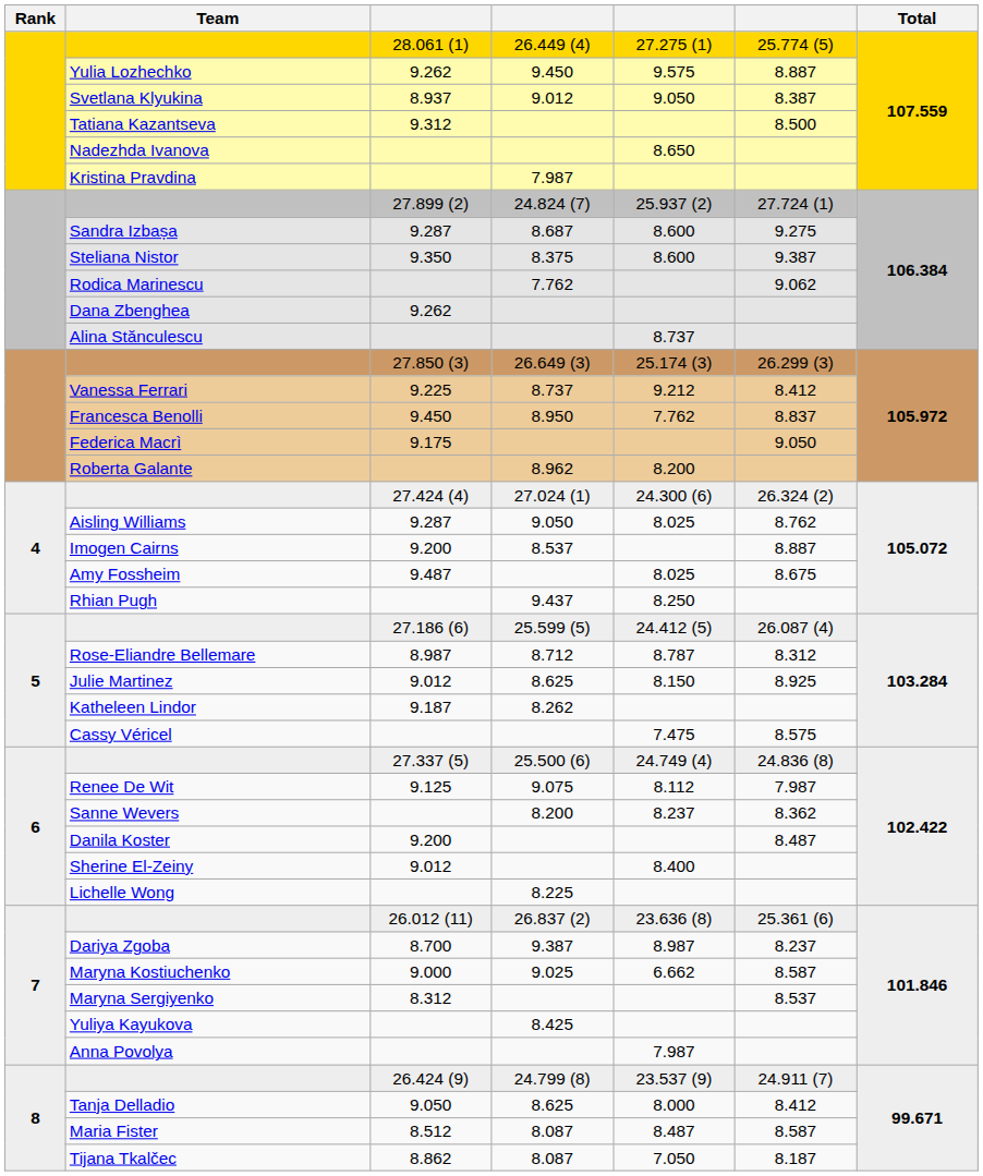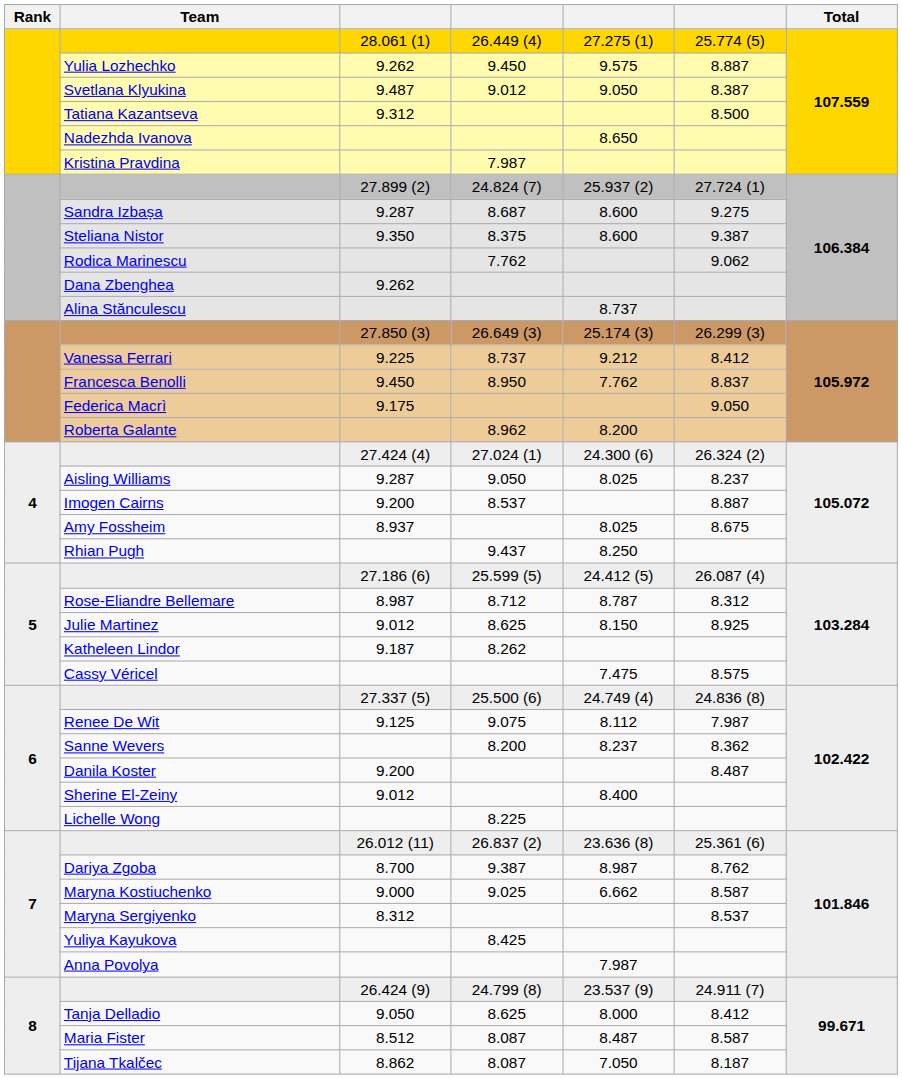Svetlana Klyukina | column 3: 8.937 -> 9.487
Aisling Williams | column 6: 8.762 -> 8.237
Amy Fossheim | column 3: 9.487 -> 8.937
Dariya Zgoba | column 6: 8.237 -> 8.762
